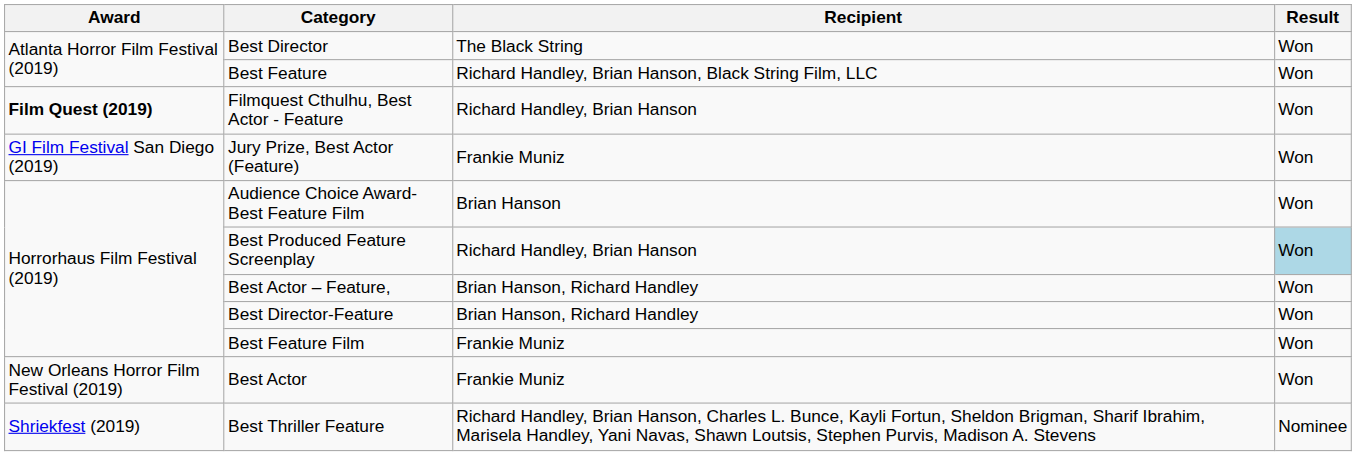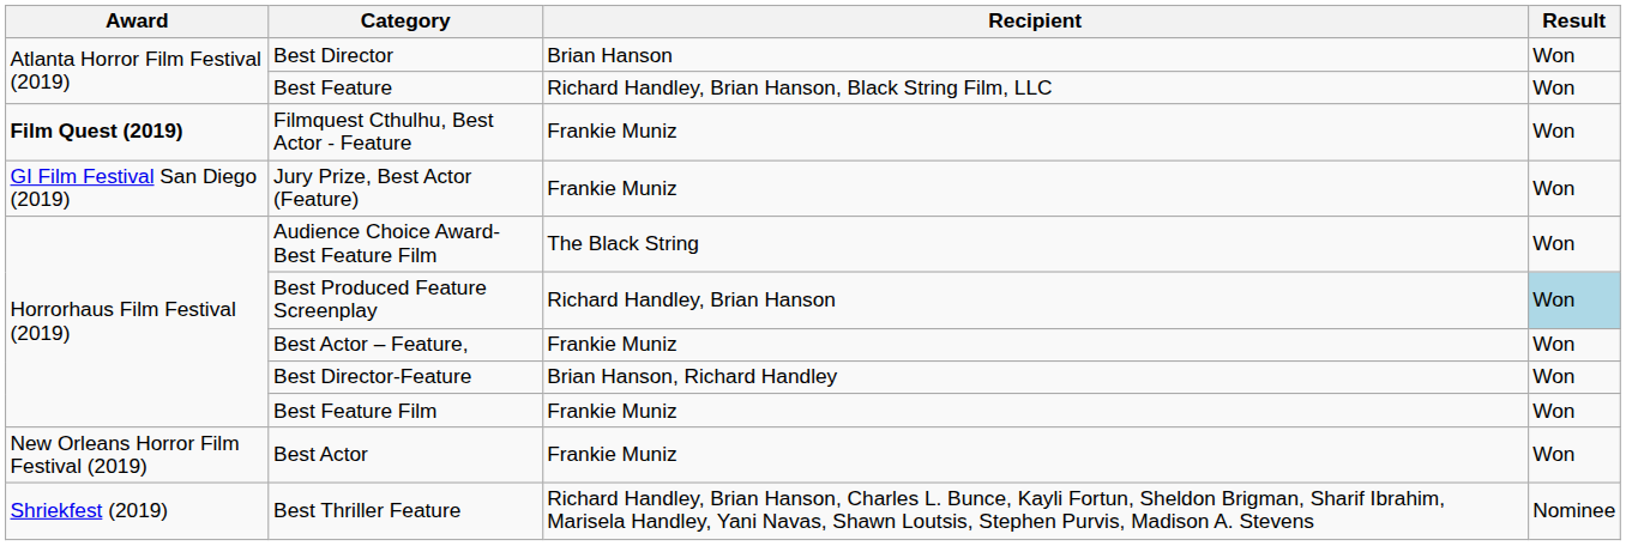Best Director | Recipient: The Black String -> Brian Hanson
Filmquest Cthulhu, Best Actor - Feature | Recipient: Richard Handley, Brian Hanson -> Frankie Muniz
Audience Choice Award-Best Feature Film | Recipient: Brian Hanson -> The Black String
Best Actor – Feature, | Recipient: Brian Hanson, Richard Handley -> Frankie Muniz
